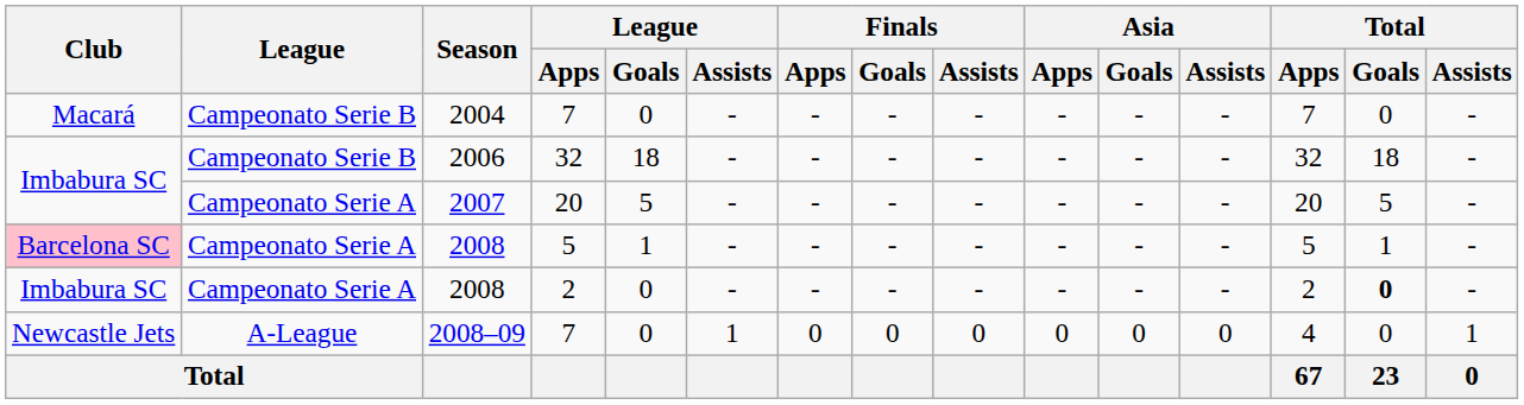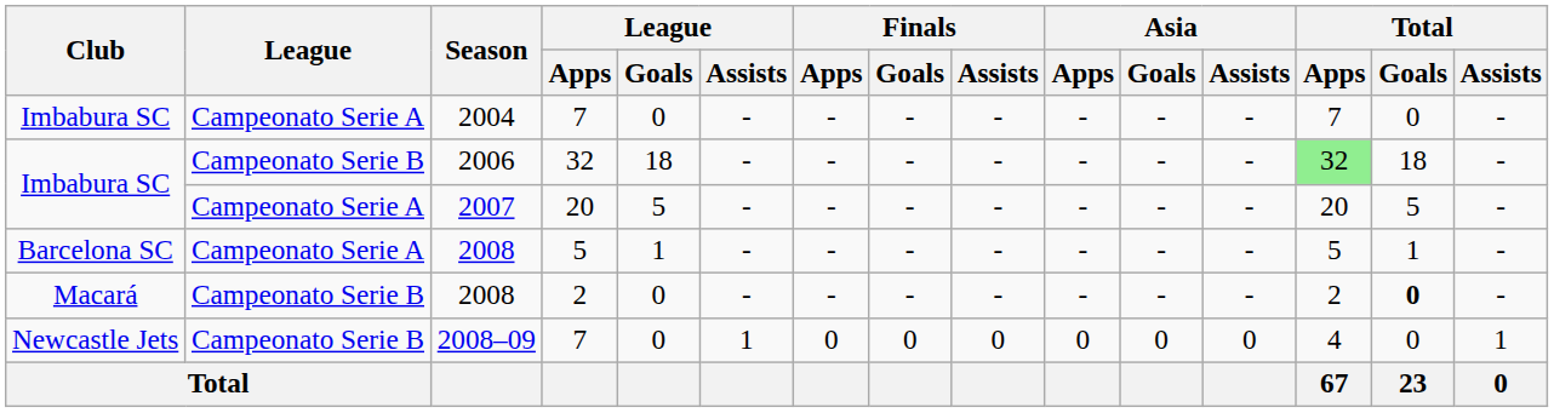2004 | Club: Macará -> Imbabura SC
2004 | League: Campeonato Serie B -> Campeonato Serie A
2006 | Total / Apps: no background -> lightgreen background
2008 / 5 | Club: pink background -> no background
2008 / 2 | Club: Imbabura SC -> Macará
2008 / 2 | League: Campeonato Serie A -> Campeonato Serie B
2008–09 | League: A-League -> Campeonato Serie B
